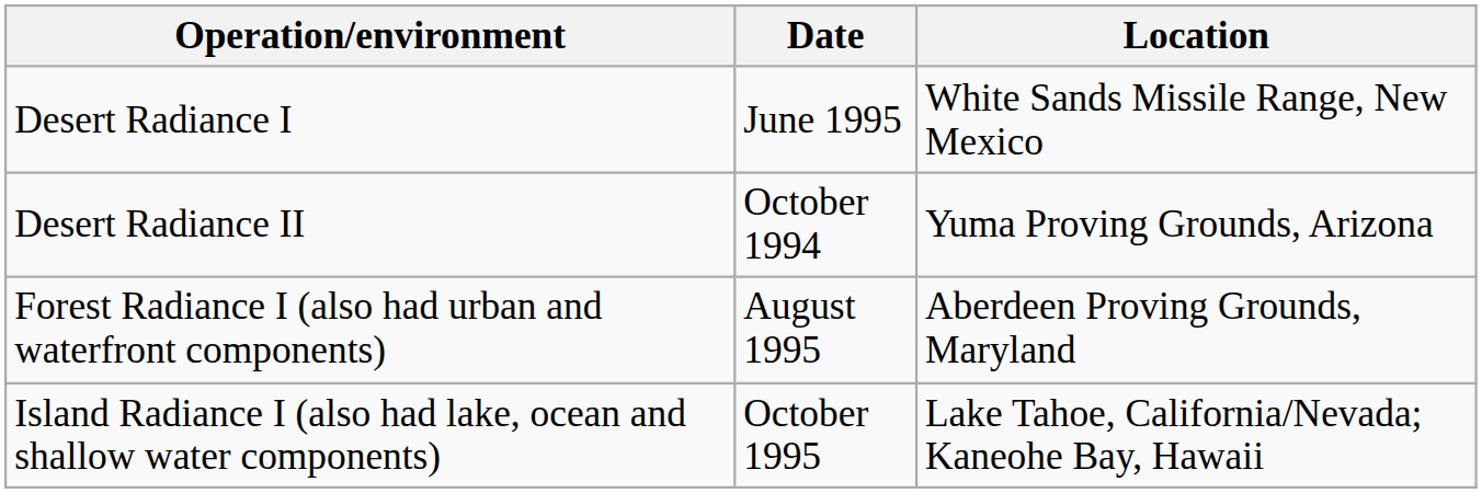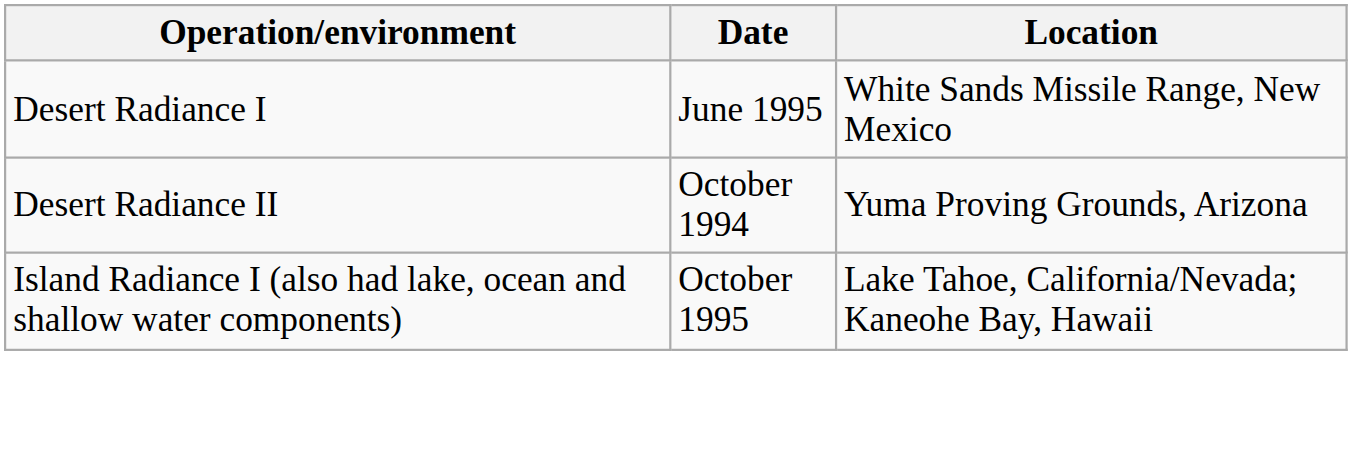- row: Forest Radiance I (also had urban and waterfront components) | August 1995 | Aberdeen Proving Grounds, Maryland
